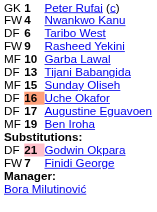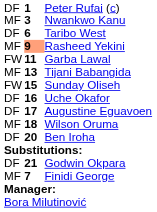Peter Rufai (c) | column 1: GK -> DF
Nwankwo Kanu | column 1: FW -> MF
Nwankwo Kanu | column 2: 4 -> 3
Rasheed Yekini | column 1: FW -> MF
Rasheed Yekini | column 2: no background -> lightsalmon background
Garba Lawal | column 1: MF -> FW
Garba Lawal | column 2: 10 -> 11
Tijani Babangida | column 1: DF -> MF
Sunday Oliseh | column 1: MF -> FW
Uche Okafor | column 2: lightsalmon background -> no background
+ row: MF | 18 | Wilson Oruma
Ben Iroha | column 1: MF -> DF
Ben Iroha | column 2: 19 -> 20
Godwin Okpara | column 2: pink background -> no background
Finidi George | column 1: FW -> MF
